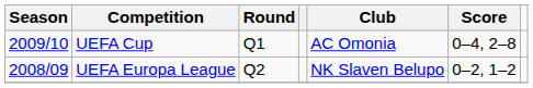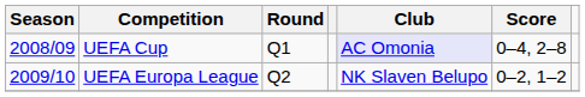UEFA Cup | Season: 2009/10 -> 2008/09
UEFA Cup | Club: no background -> lavender background
UEFA Europa League | Season: 2008/09 -> 2009/10
